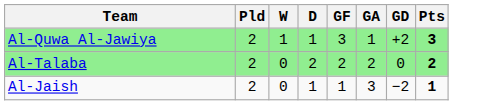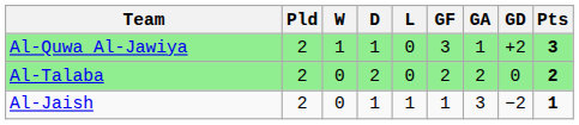+ column: L | 0 | 0 | 1
